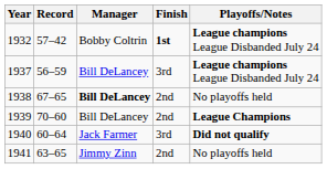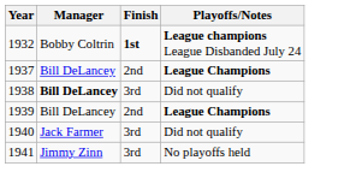- column: Record | 57–42 | 56–59 | 67–65 | 70–60 | 60–64 | 63–65
1937 | Finish: 3rd -> 2nd
1937 | Playoffs/Notes: League champions League Disbanded July 24 -> League Champions
1938 | Finish: 2nd -> 3rd
1938 | Playoffs/Notes: No playoffs held -> Did not qualify
1940 | Playoffs/Notes: bold -> normal
1941 | Finish: 2nd -> 3rd
